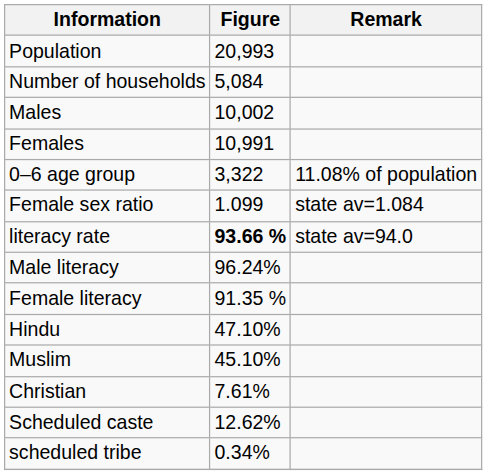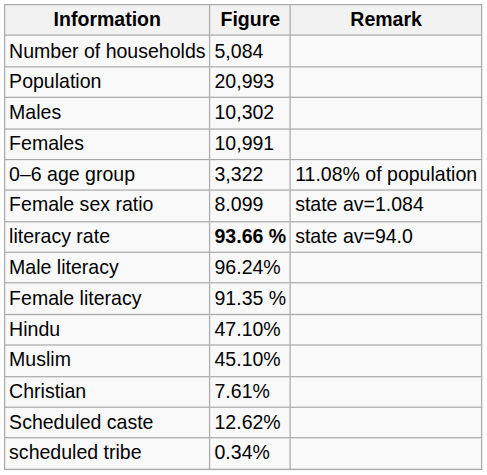rows swapped: Population <-> Number of households
Males | Figure: 10,002 -> 10,302
Female sex ratio | Figure: 1.099 -> 8.099
